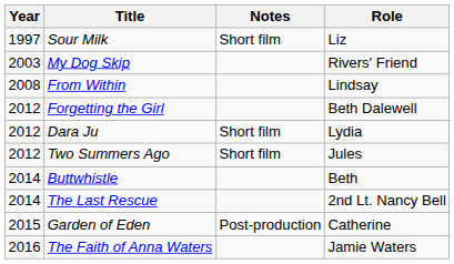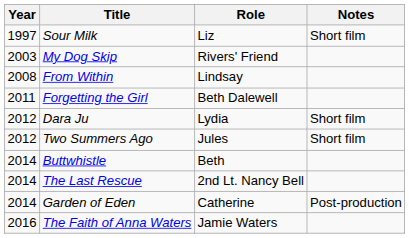columns swapped: Role <-> Notes
Forgetting the Girl | Year: 2012 -> 2011
Garden of Eden | Year: 2015 -> 2014
